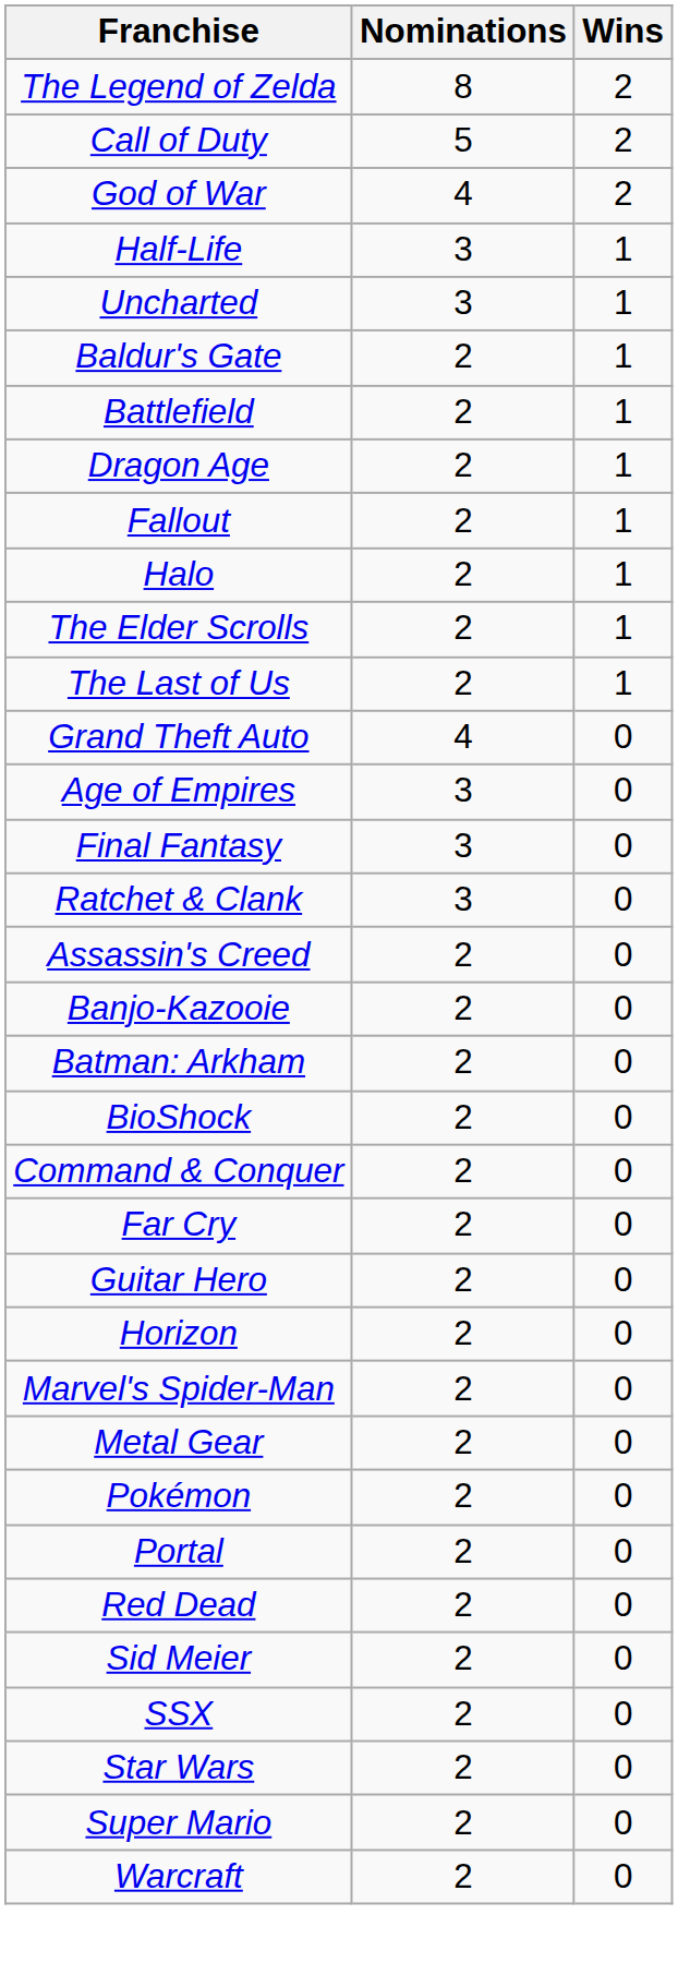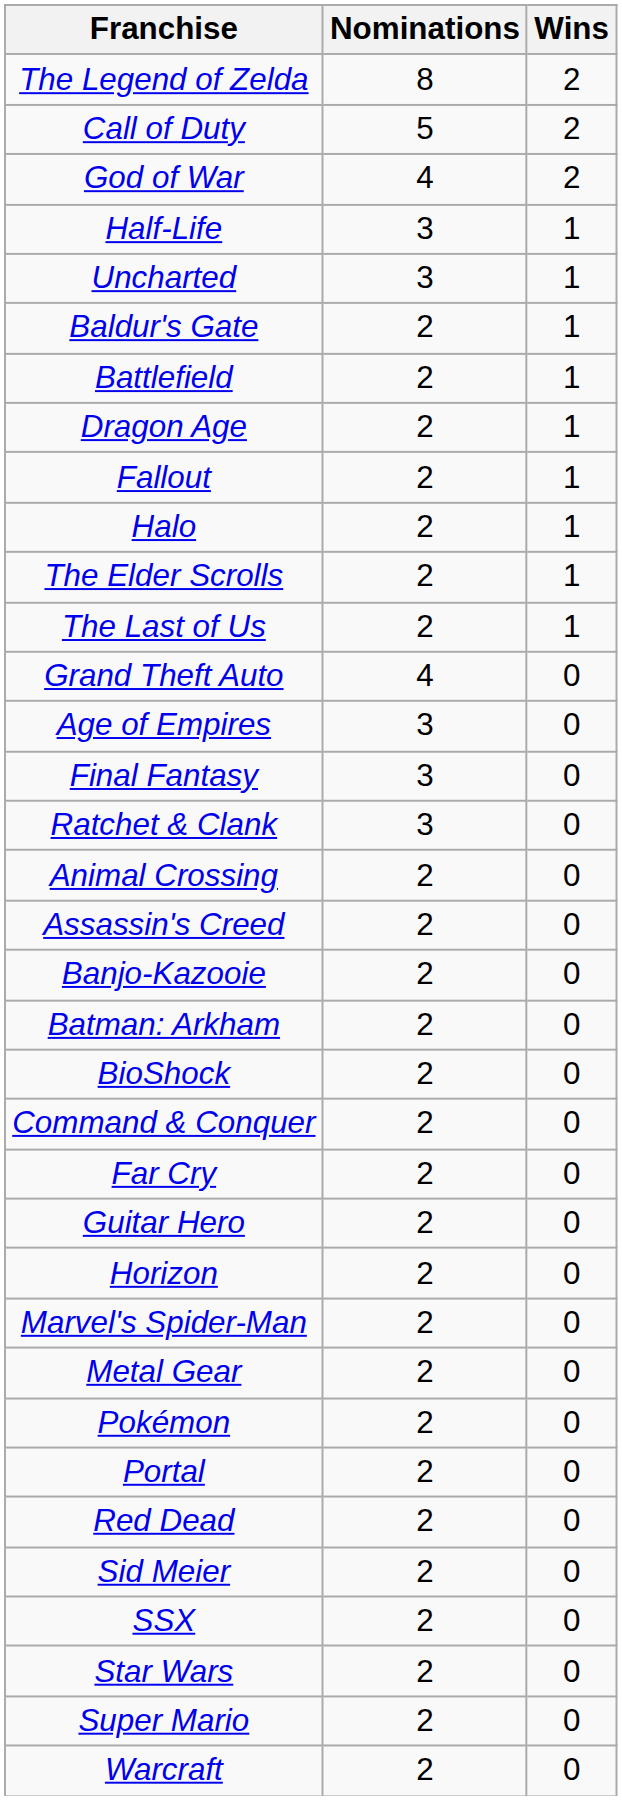+ row: Animal Crossing | 2 | 0
